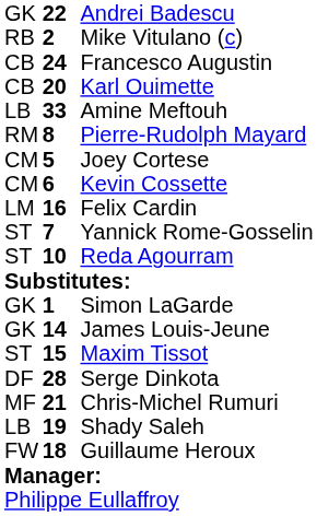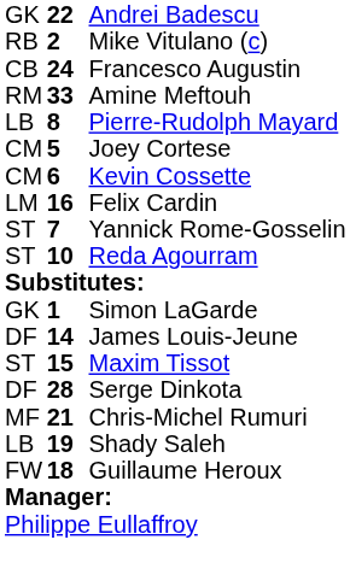- row: CB | 20 | Karl Ouimette
Amine Meftouh | column 1: LB -> RM
Pierre-Rudolph Mayard | column 1: RM -> LB
James Louis-Jeune | column 1: GK -> DF
